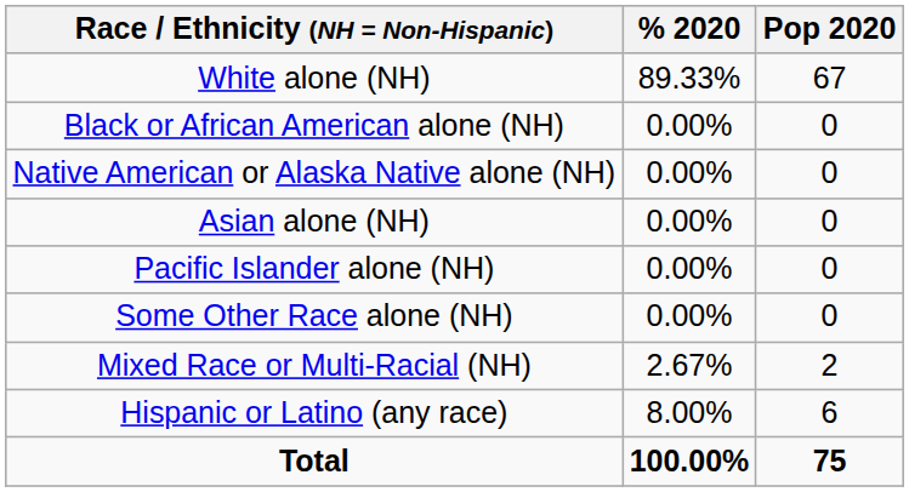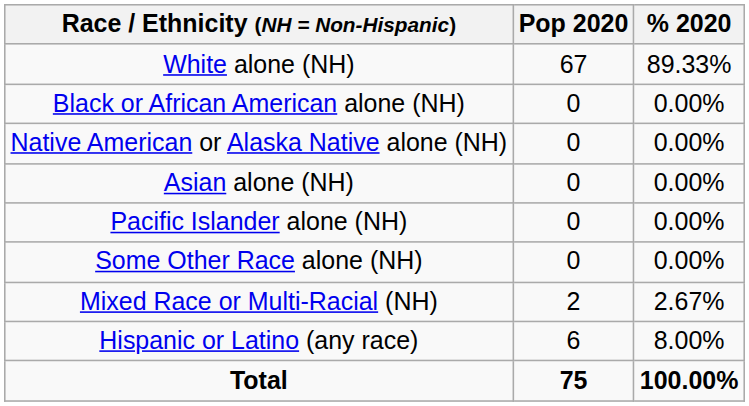columns swapped: Pop 2020 <-> % 2020
